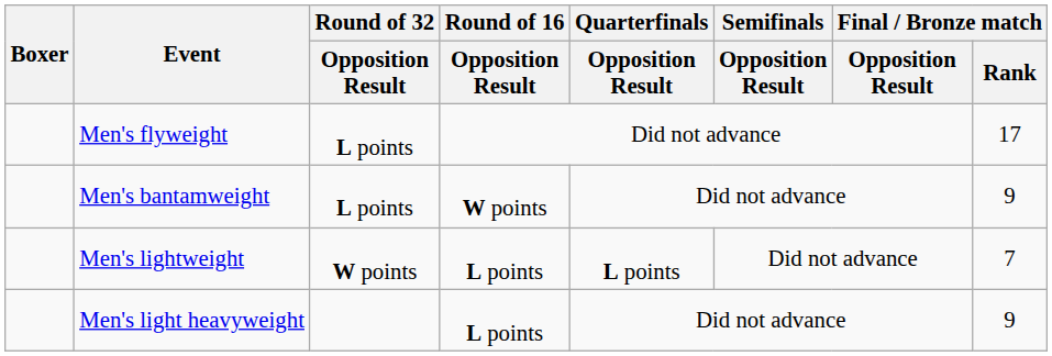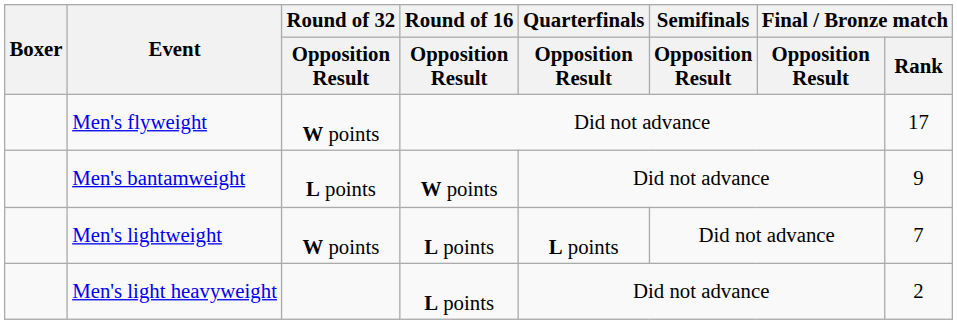Men's flyweight | Round of 32 / Opposition Result: L points -> W points
Men's light heavyweight | Final / Bronze match / Rank: 9 -> 2
